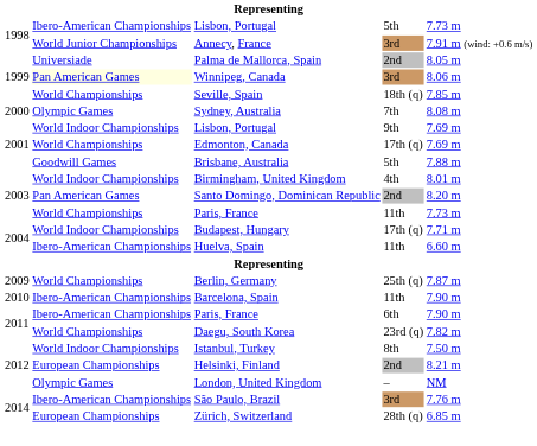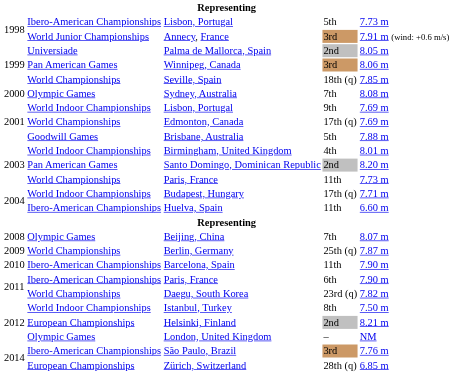Winnipeg, Canada | column 2: lightyellow background -> no background
+ row: 2008 | Olympic Games | Beijing, China | 7th | 8.07 m
